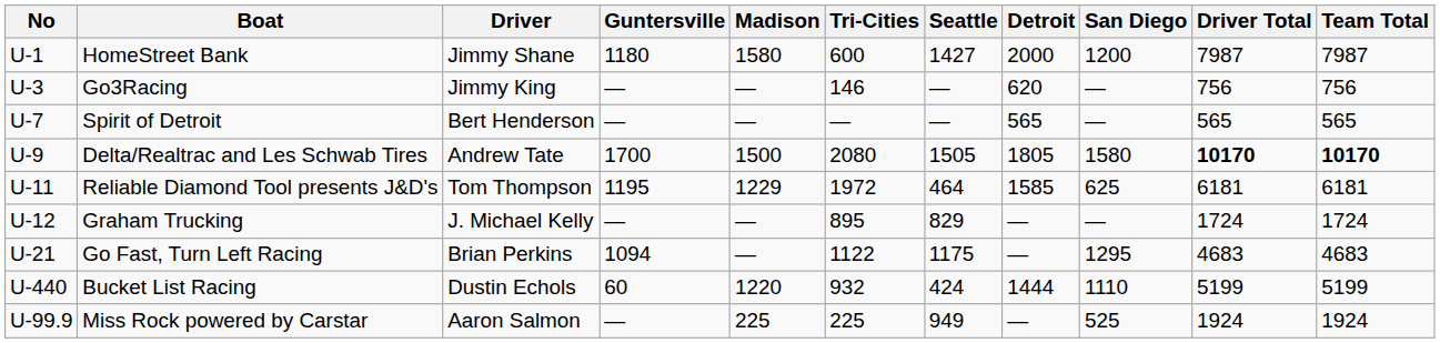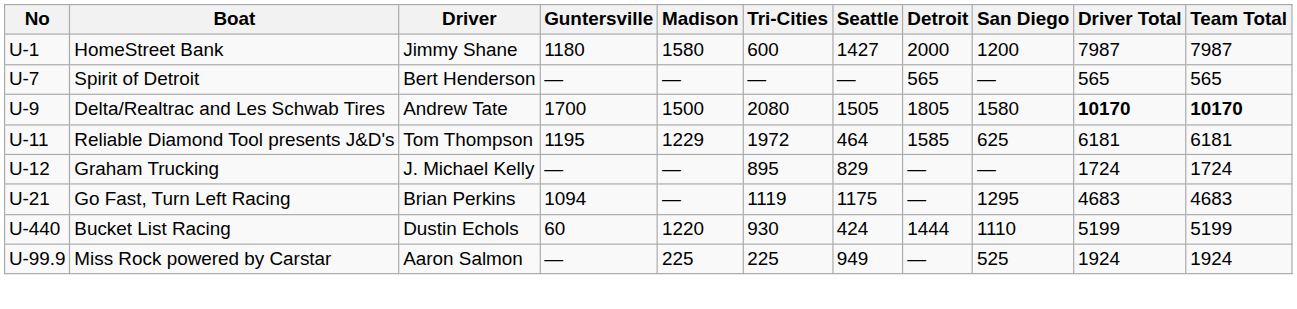- row: U-3 | Go3Racing | Jimmy King | — | — | 146 | — | 620 | — | 756 | 756
Go Fast, Turn Left Racing | Tri-Cities: 1122 -> 1119
Bucket List Racing | Tri-Cities: 932 -> 930
